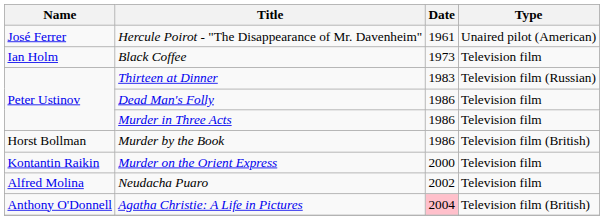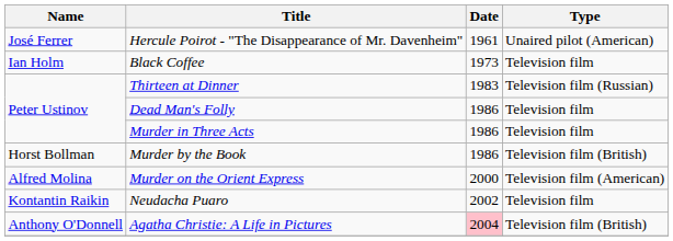Murder on the Orient Express | Name: Kontantin Raikin -> Alfred Molina
Murder on the Orient Express | Type: Television film -> Television film (American)
Neudacha Puaro | Name: Alfred Molina -> Kontantin Raikin
